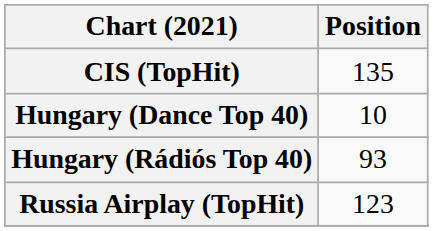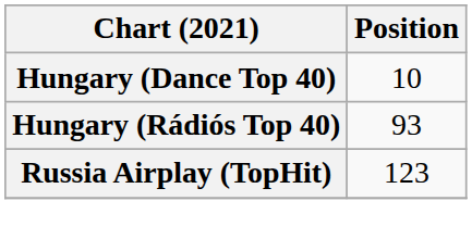- row: CIS (TopHit) | 135
